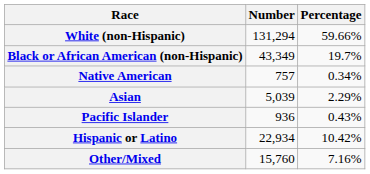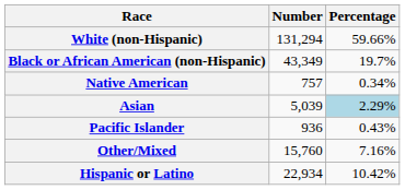Asian | Percentage: no background -> lightblue background
rows swapped: Other/Mixed <-> Hispanic or Latino
